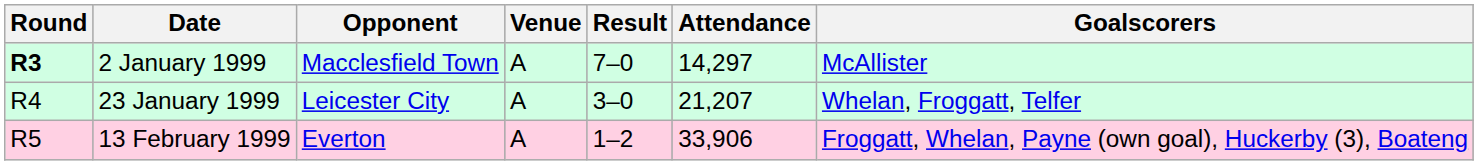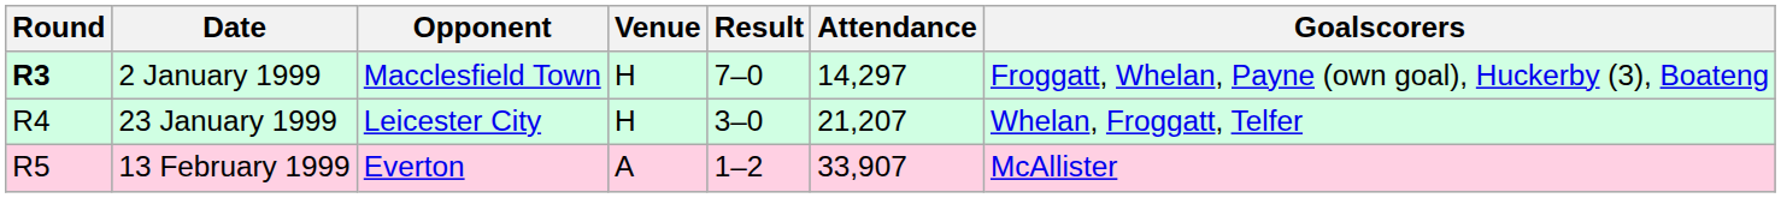2 January 1999 | Venue: A -> H
2 January 1999 | Goalscorers: McAllister -> Froggatt, Whelan, Payne (own goal), Huckerby (3), Boateng
23 January 1999 | Venue: A -> H
13 February 1999 | Attendance: 33,906 -> 33,907
13 February 1999 | Goalscorers: Froggatt, Whelan, Payne (own goal), Huckerby (3), Boateng -> McAllister
